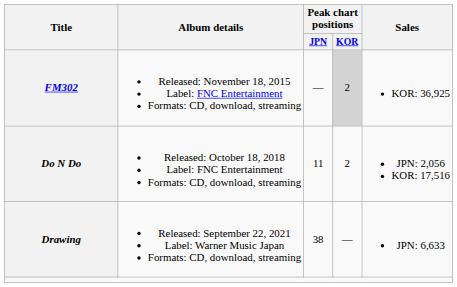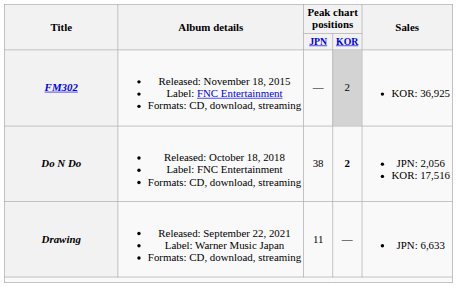Do N Do | Peak chart positions / JPN: 11 -> 38
Do N Do | Peak chart positions / KOR: normal -> bold
Drawing | Peak chart positions / JPN: 38 -> 11
